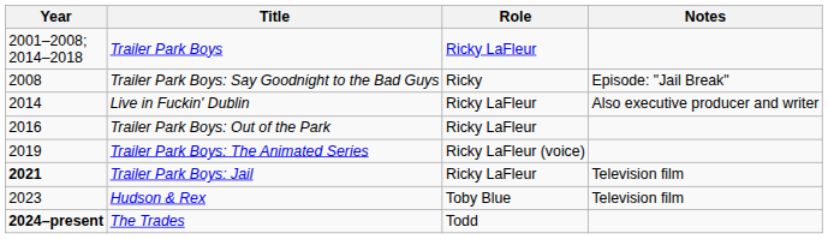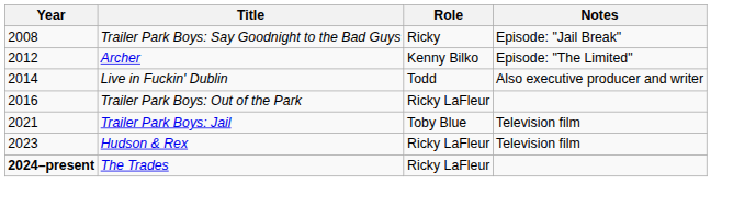- row: 2001–2008; 2014–2018 | Trailer Park Boys | Ricky LaFleur
+ row: 2012 | Archer | Kenny Bilko | Episode: "The Limited"
Live in Fuckin' Dublin | Role: Ricky LaFleur -> Todd
- row: 2019 | Trailer Park Boys: The Animated Series | Ricky LaFleur (voice)
Trailer Park Boys: Jail | Year: bold -> normal
Trailer Park Boys: Jail | Role: Ricky LaFleur -> Toby Blue
Hudson & Rex | Role: Toby Blue -> Ricky LaFleur
The Trades | Role: Todd -> Ricky LaFleur
